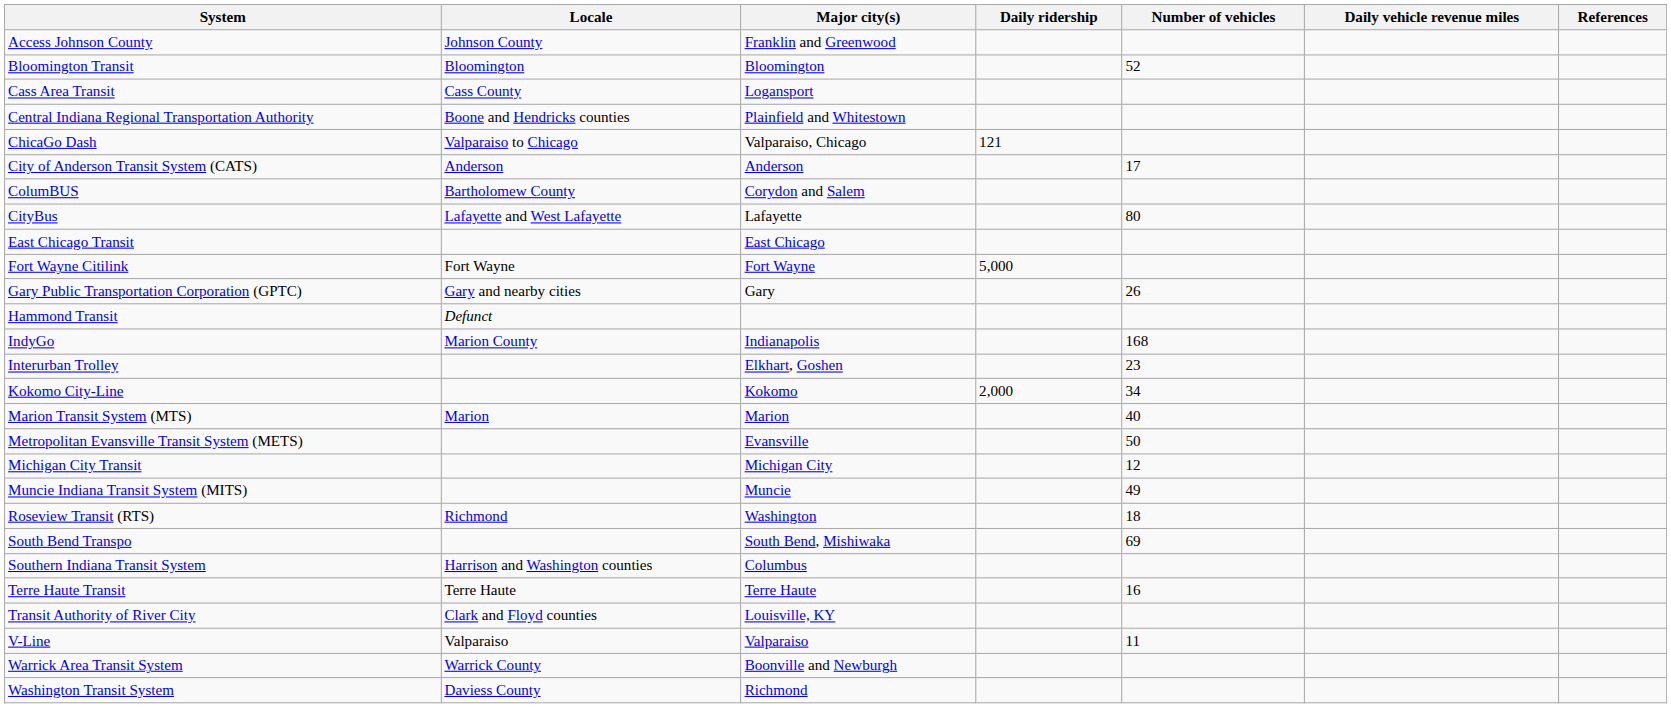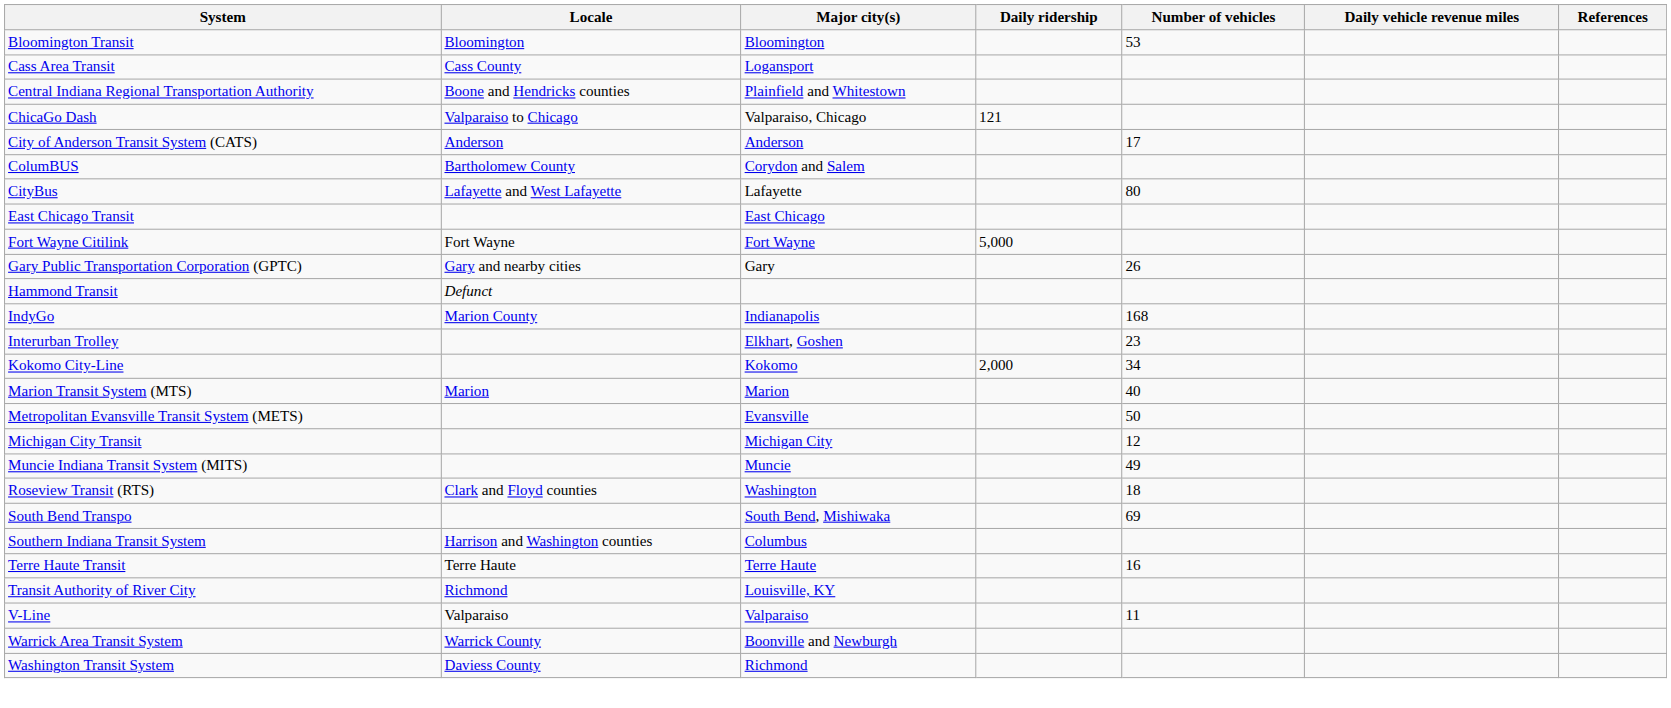- row: Access Johnson County | Johnson County | Franklin and Greenwood
Bloomington Transit | Number of vehicles: 52 -> 53
Roseview Transit (RTS) | Locale: Richmond -> Clark and Floyd counties
Transit Authority of River City | Locale: Clark and Floyd counties -> Richmond
